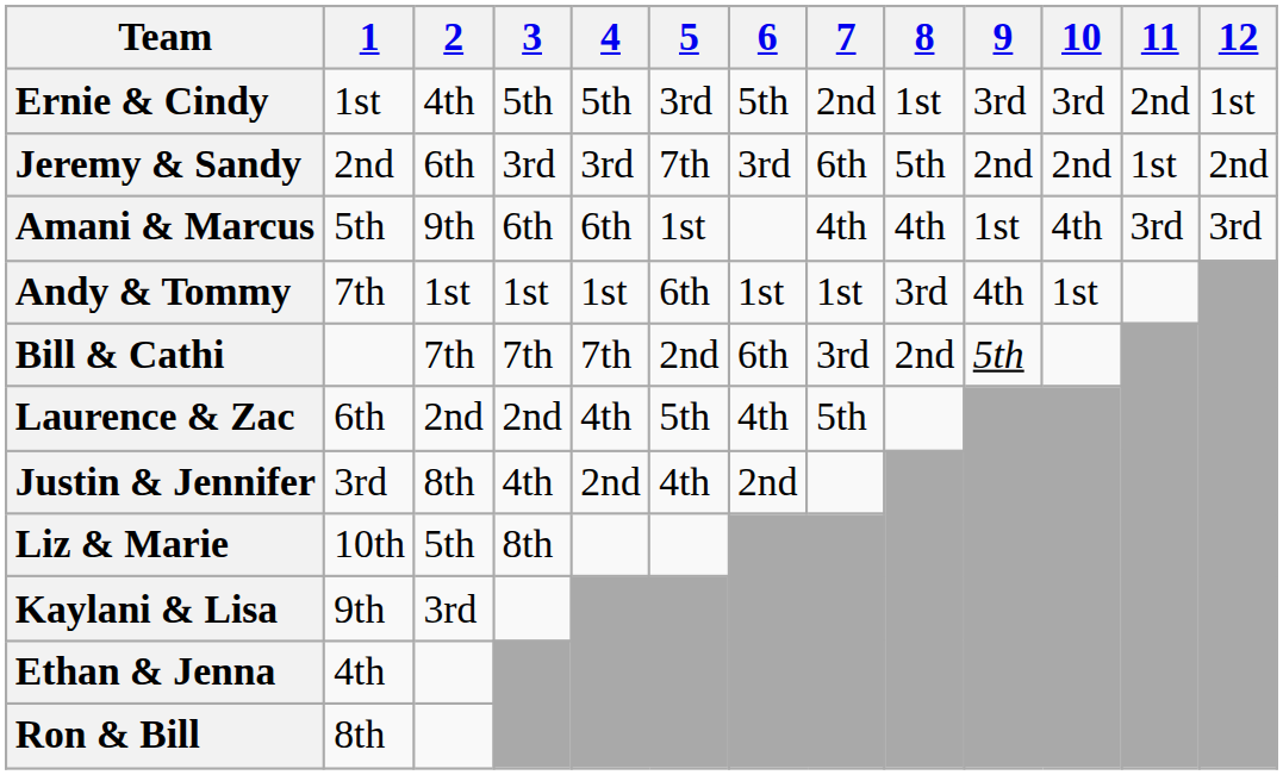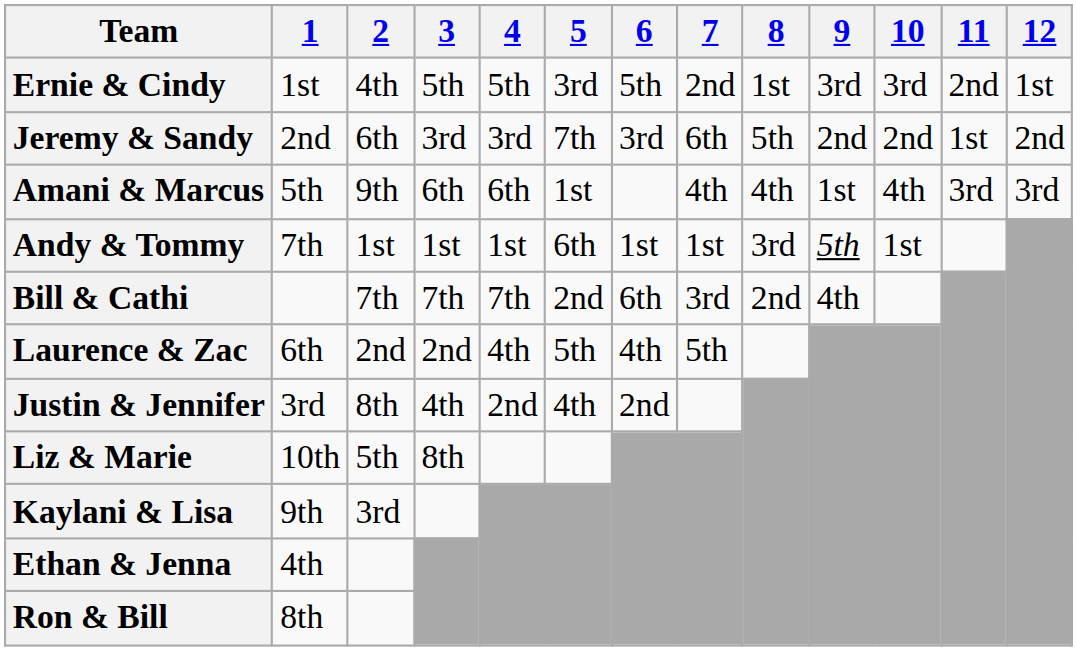Andy & Tommy | 9: 4th -> 5th
Bill & Cathi | 9: 5th -> 4th
